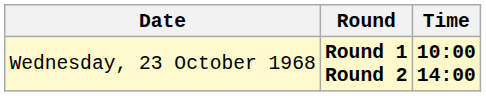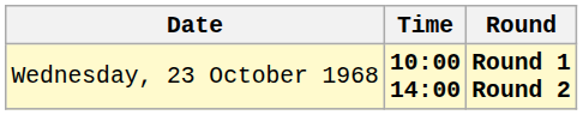columns swapped: Time <-> Round
